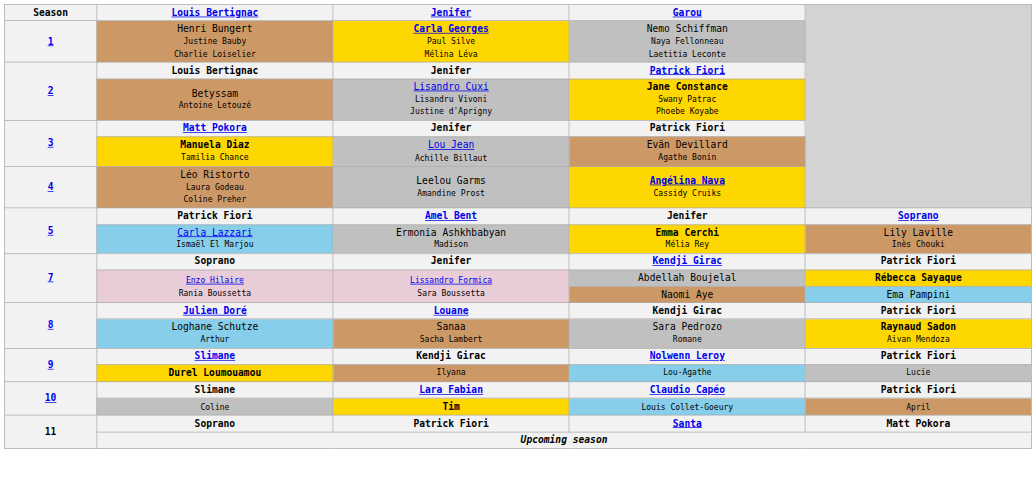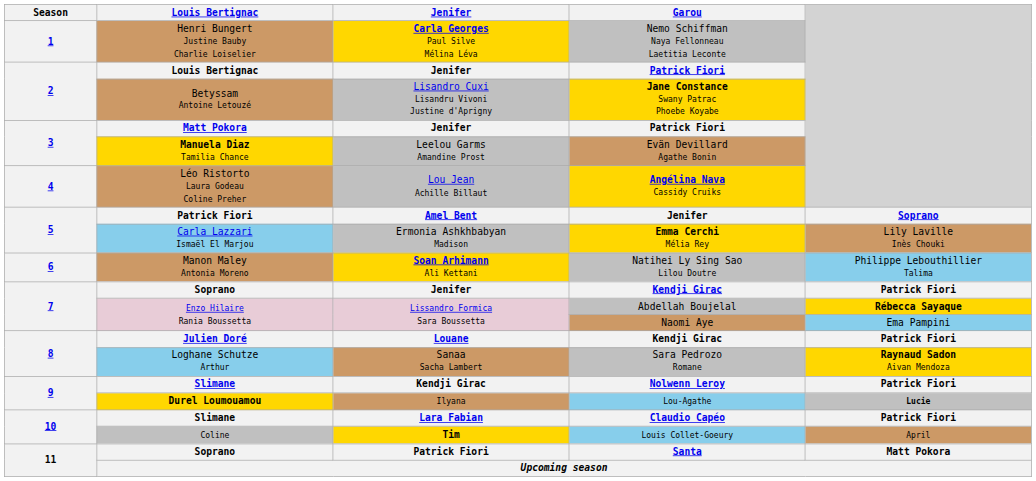3 / Evän Devillard Agathe Bonin | Jenifer: Lou Jean Achille Billaut -> Leelou Garms Amandine Prost
4 | Jenifer: Leelou Garms Amandine Prost -> Lou Jean Achille Billaut
+ row: 6 | Manon Maley Antonia Moreno | Soan Arhimann Ali Kettani | Natihei Ly Sing Sao Lilou Doutre | Philippe Lebouthillier Talima
9 / Lou-Agathe | column 5: normal -> bold
